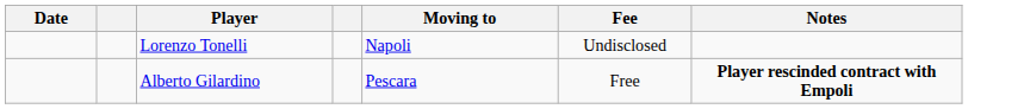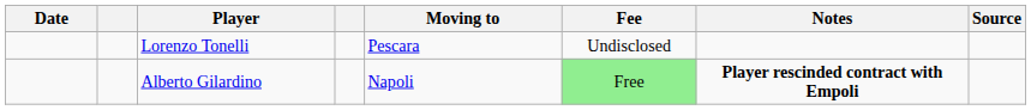+ column: Source
Lorenzo Tonelli | Moving to: Napoli -> Pescara
Alberto Gilardino | Moving to: Pescara -> Napoli
Alberto Gilardino | Fee: no background -> lightgreen background
